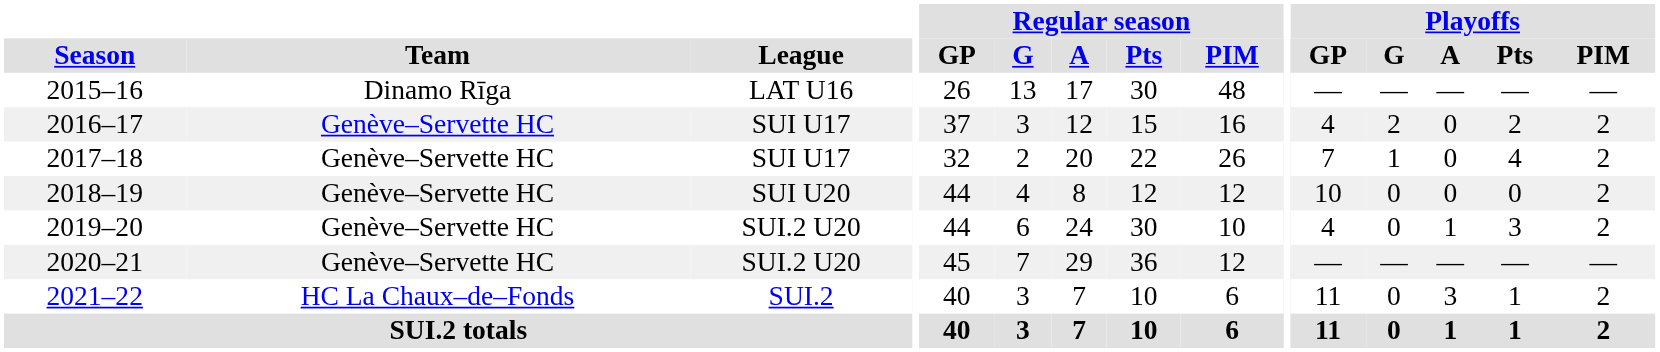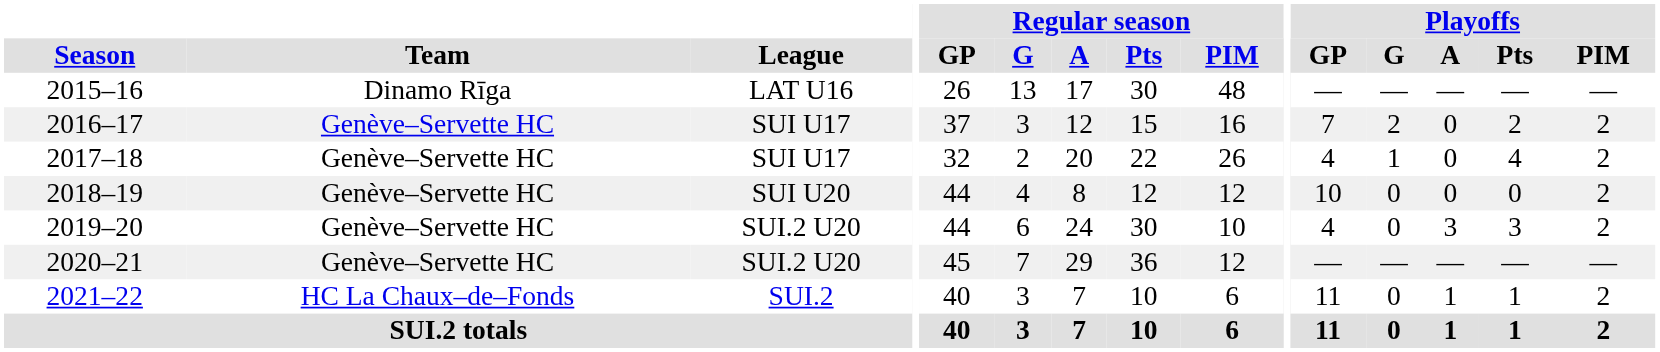2016–17 | Playoffs / GP: 4 -> 7
2017–18 | Playoffs / GP: 7 -> 4
2019–20 | Playoffs / A: 1 -> 3
2021–22 | Playoffs / A: 3 -> 1
